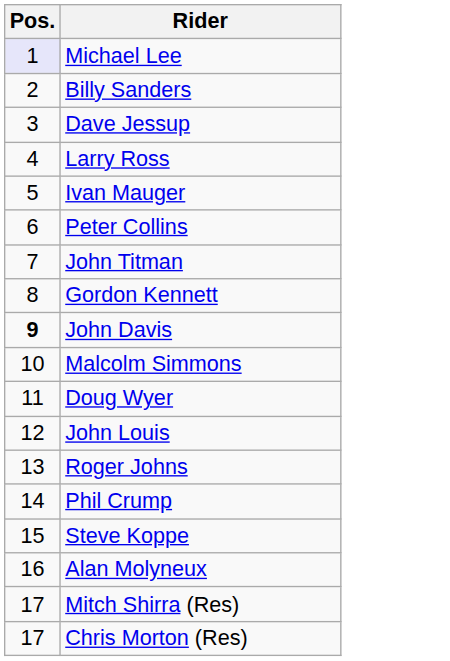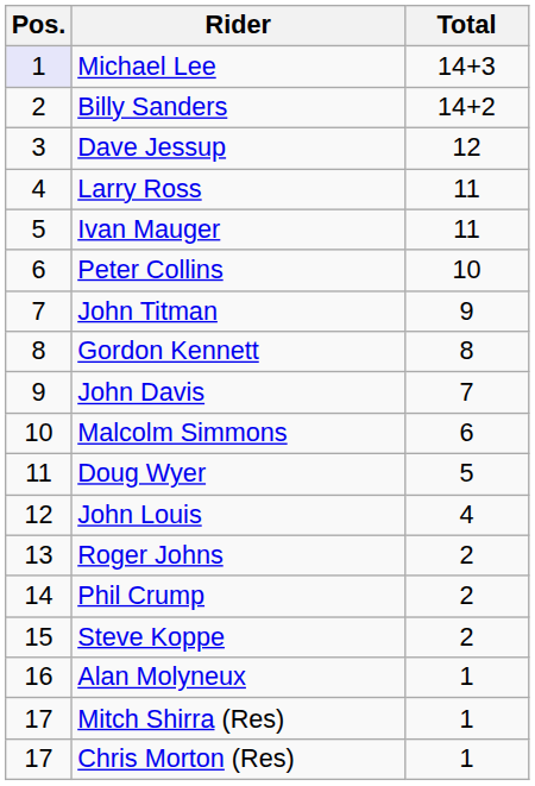+ column: Total | 14+3 | 14+2 | 12 | 11 | 11 | 10 | 9 | 8 | 7 | 6 | 5 | 4 | 2 | 2 | 2 | 1 | 1 | 1
John Davis | Pos.: bold -> normal
